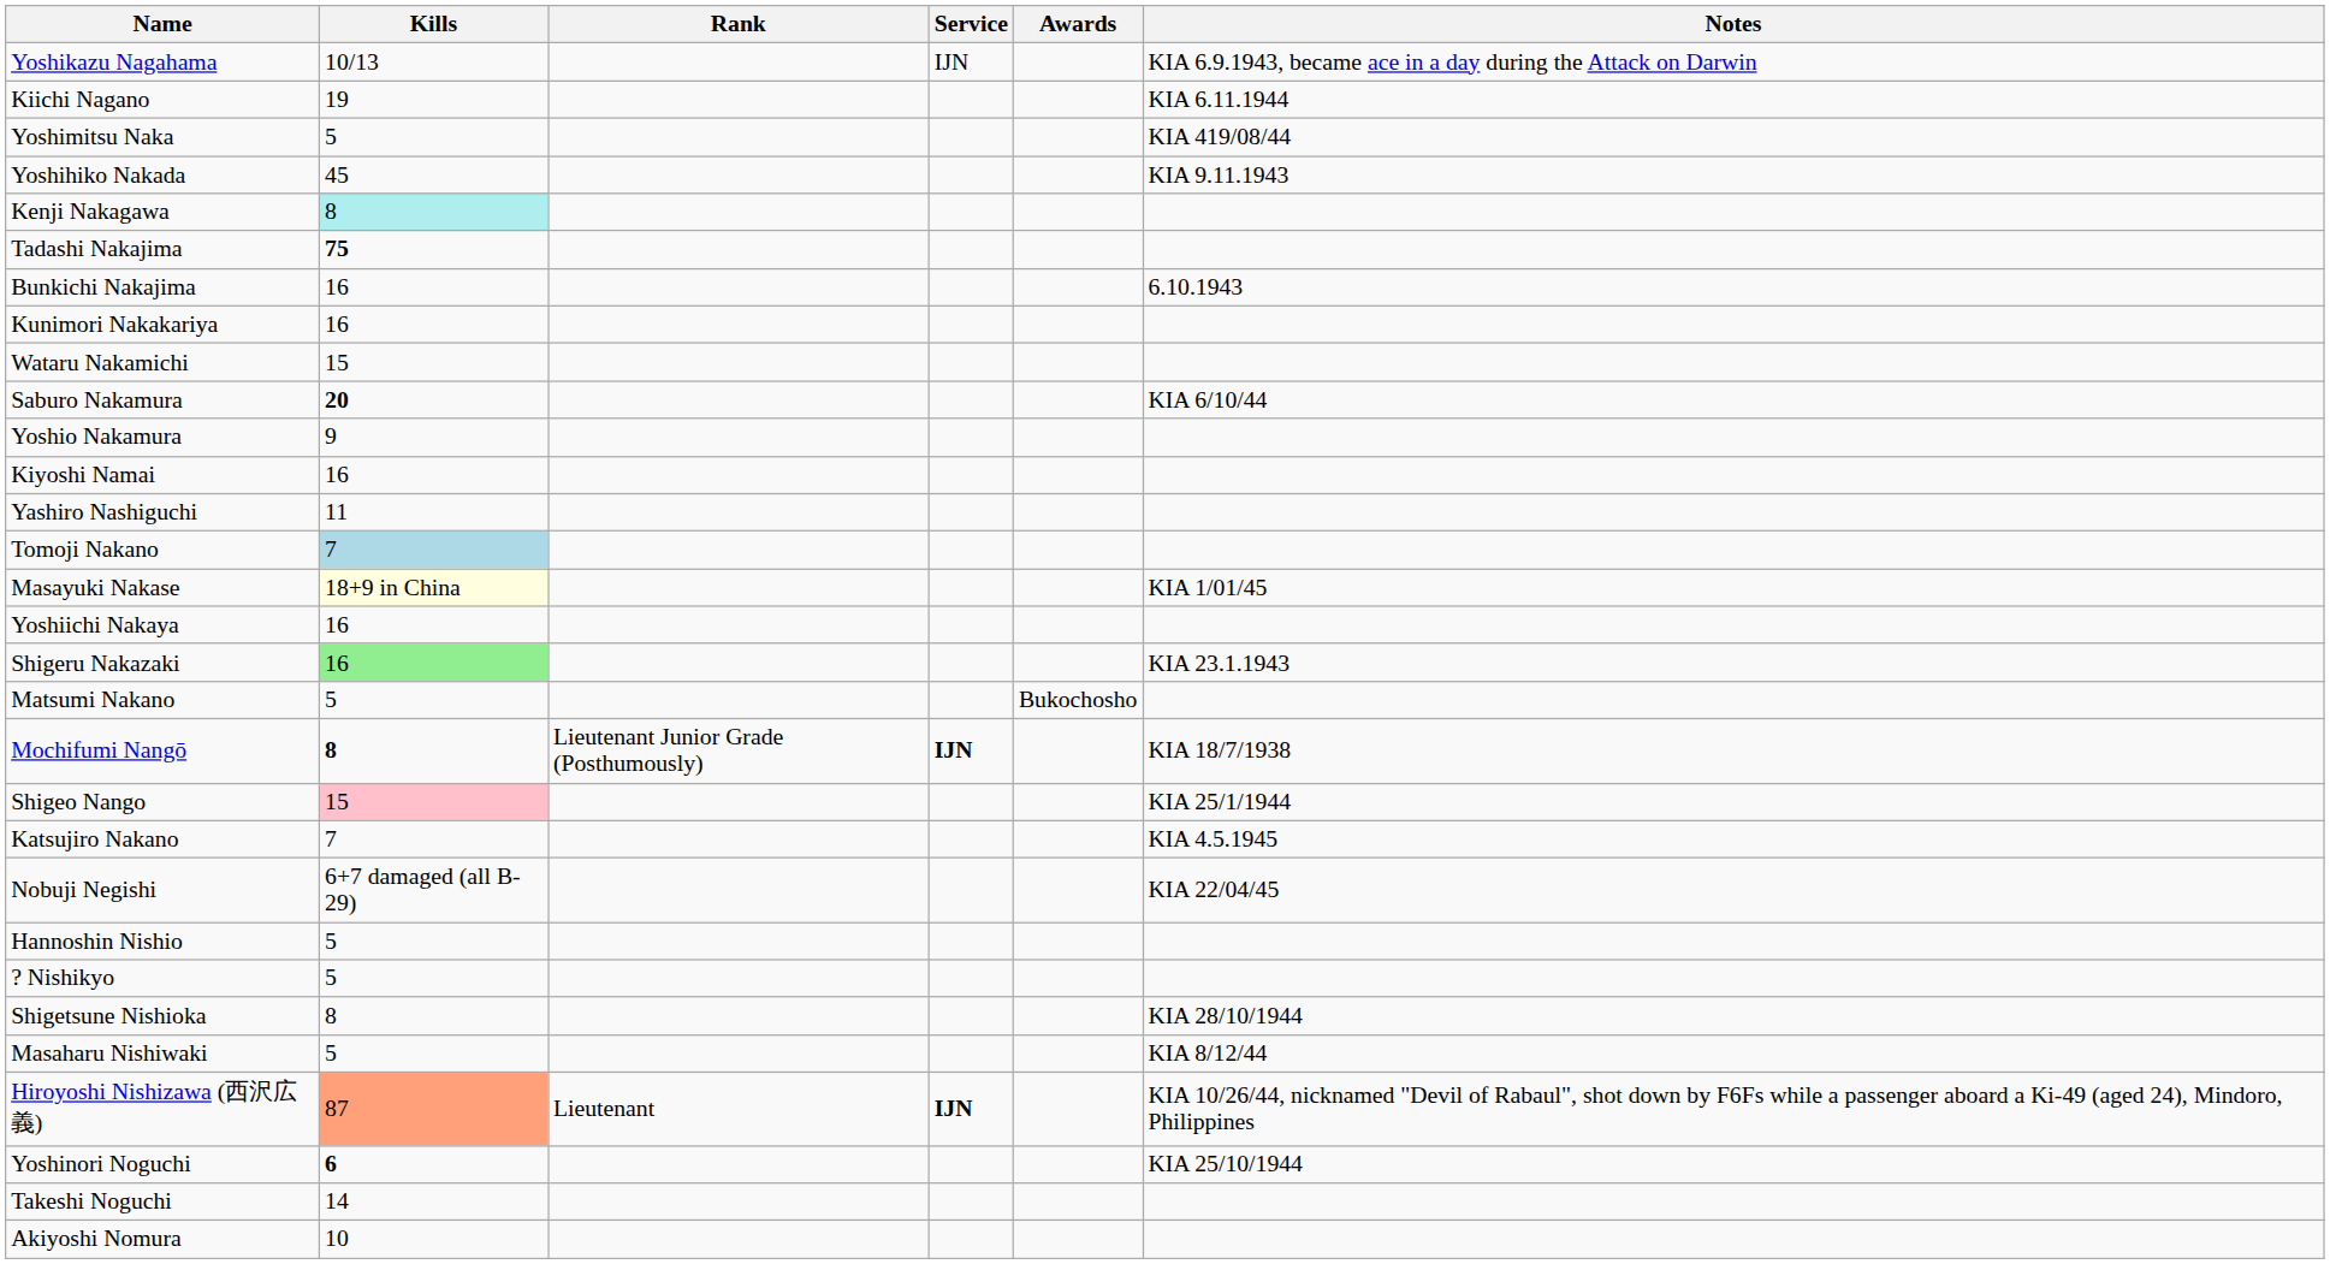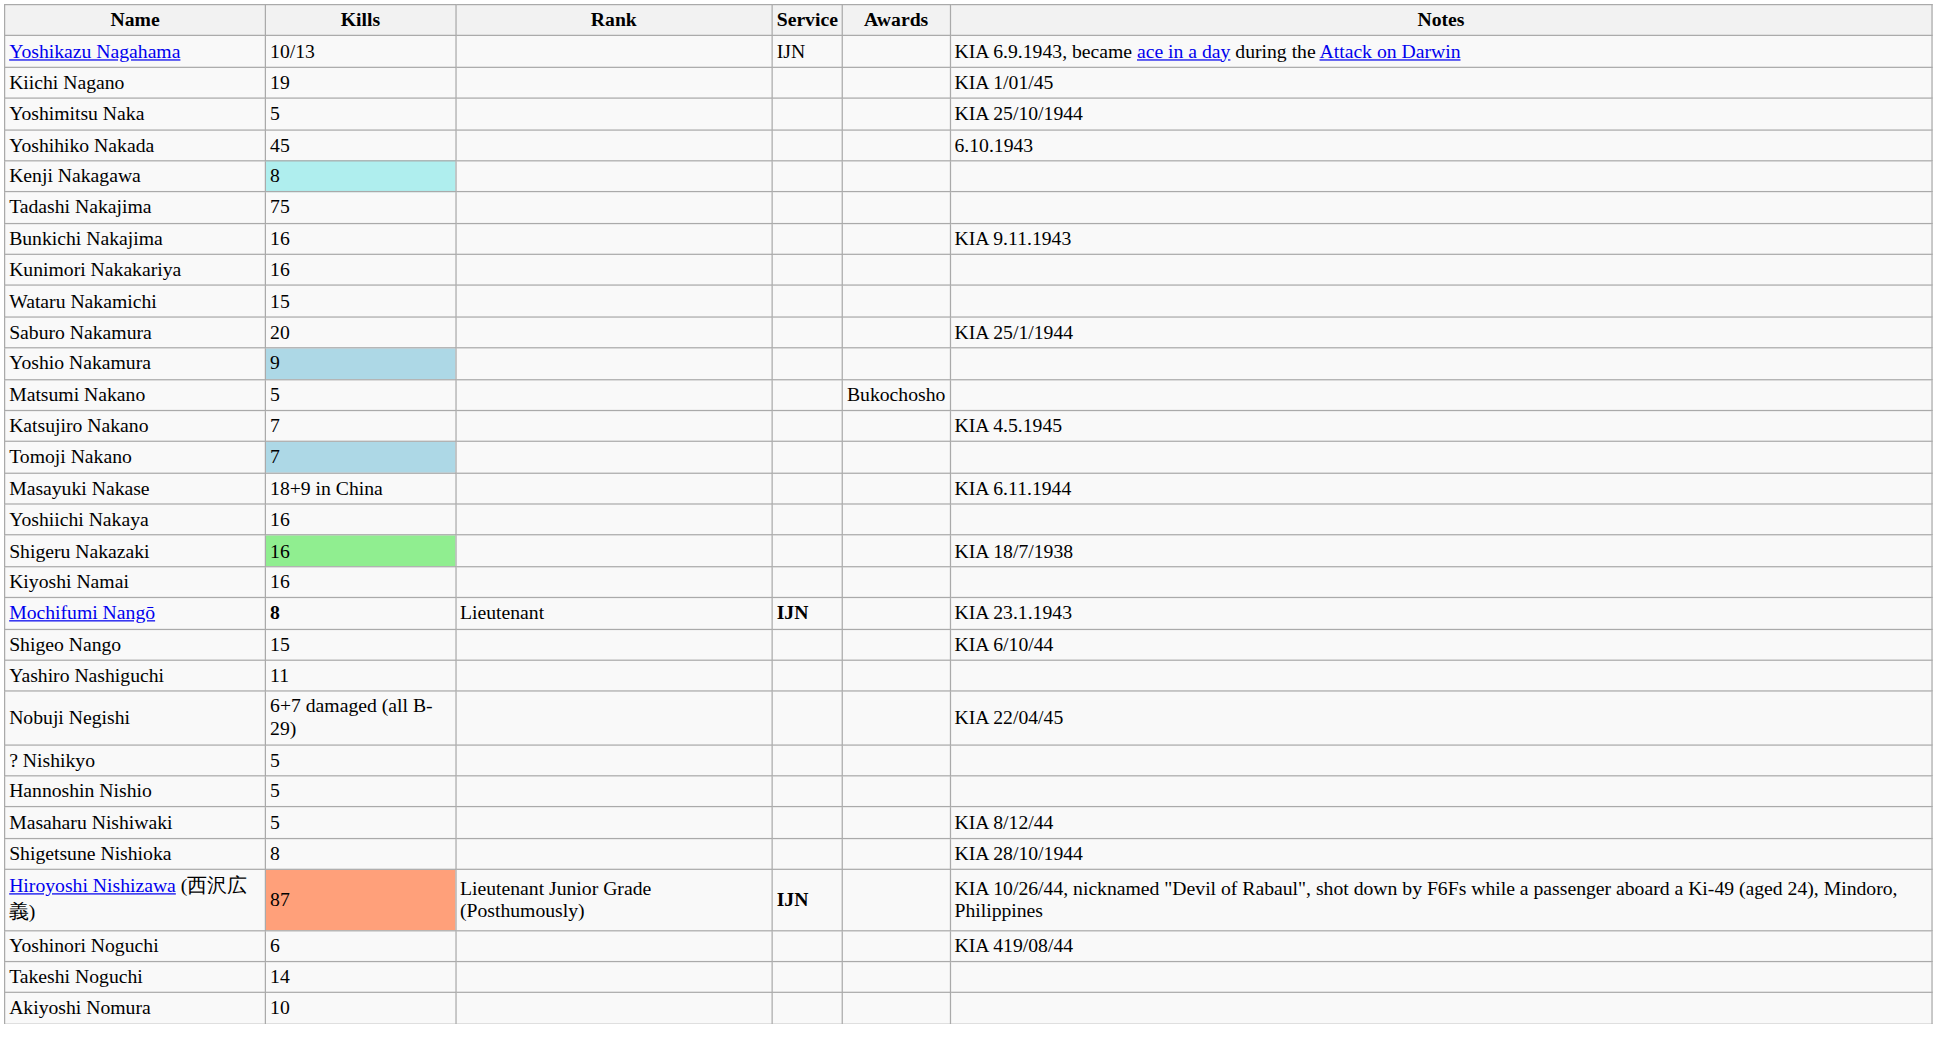Kiichi Nagano | Notes: KIA 6.11.1944 -> KIA 1/01/45
Yoshimitsu Naka | Notes: KIA 419/08/44 -> KIA 25/10/1944
Yoshihiko Nakada | Notes: KIA 9.11.1943 -> 6.10.1943
Tadashi Nakajima | Kills: bold -> normal
Bunkichi Nakajima | Notes: 6.10.1943 -> KIA 9.11.1943
Saburo Nakamura | Kills: bold -> normal
Saburo Nakamura | Notes: KIA 6/10/44 -> KIA 25/1/1944
Yoshio Nakamura | Kills: no background -> lightblue background
rows swapped: Matsumi Nakano <-> Kiyoshi Namai
rows swapped: Katsujiro Nakano <-> Yashiro Nashiguchi
Masayuki Nakase | Kills: lightyellow background -> no background
Masayuki Nakase | Notes: KIA 1/01/45 -> KIA 6.11.1944
Shigeru Nakazaki | Notes: KIA 23.1.1943 -> KIA 18/7/1938
Mochifumi Nangō | Rank: Lieutenant Junior Grade (Posthumously) -> Lieutenant
Mochifumi Nangō | Notes: KIA 18/7/1938 -> KIA 23.1.1943
Shigeo Nango | Kills: pink background -> no background
Shigeo Nango | Notes: KIA 25/1/1944 -> KIA 6/10/44
rows swapped: ? Nishikyo <-> Hannoshin Nishio
rows swapped: Shigetsune Nishioka <-> Masaharu Nishiwaki
Hiroyoshi Nishizawa (西沢広義) | Rank: Lieutenant -> Lieutenant Junior Grade (Posthumously)
Yoshinori Noguchi | Kills: bold -> normal
Yoshinori Noguchi | Notes: KIA 25/10/1944 -> KIA 419/08/44
